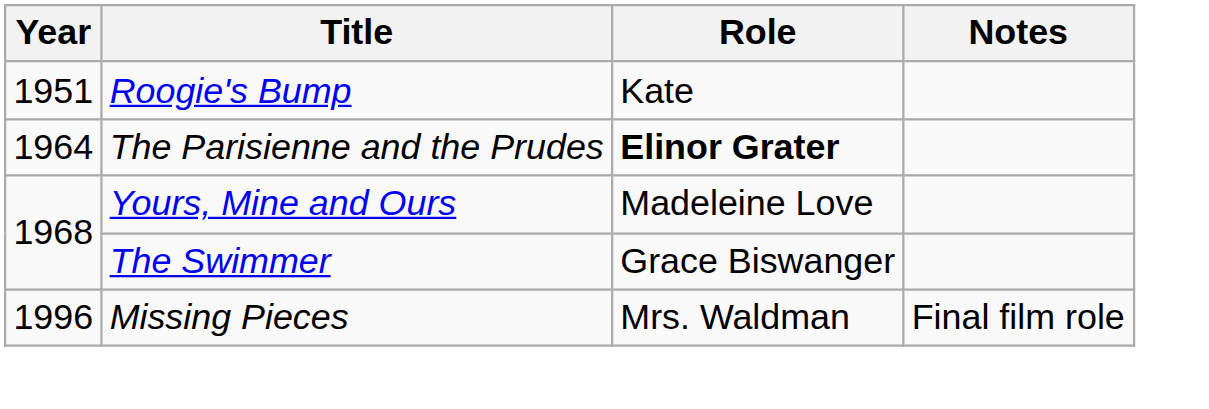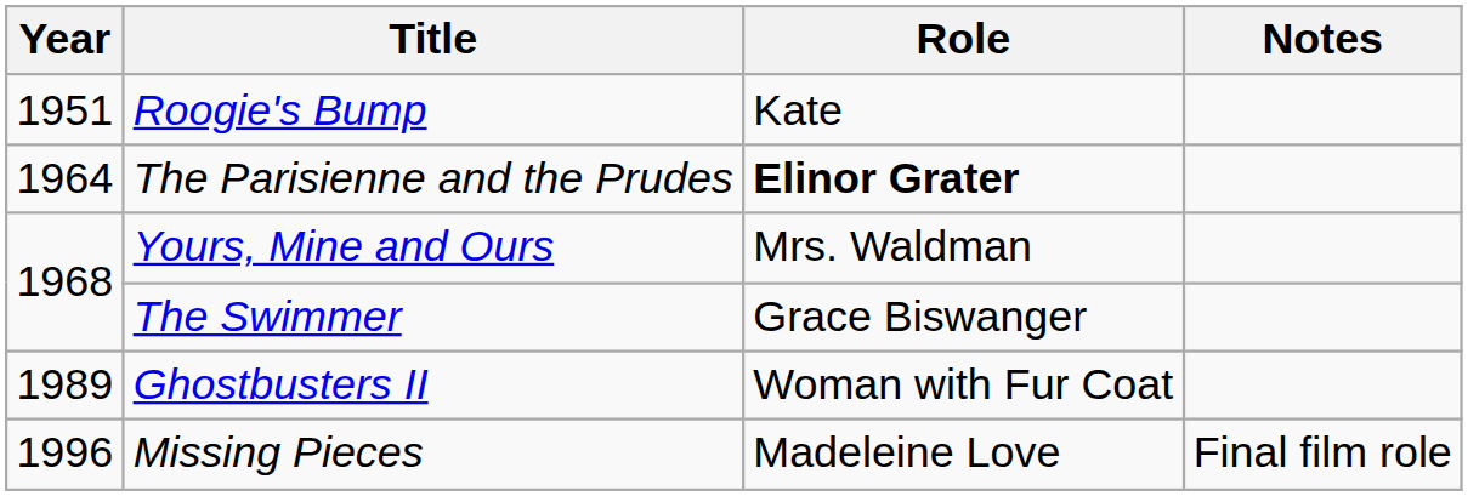Yours, Mine and Ours | Role: Madeleine Love -> Mrs. Waldman
+ row: 1989 | Ghostbusters II | Woman with Fur Coat
Missing Pieces | Role: Mrs. Waldman -> Madeleine Love
